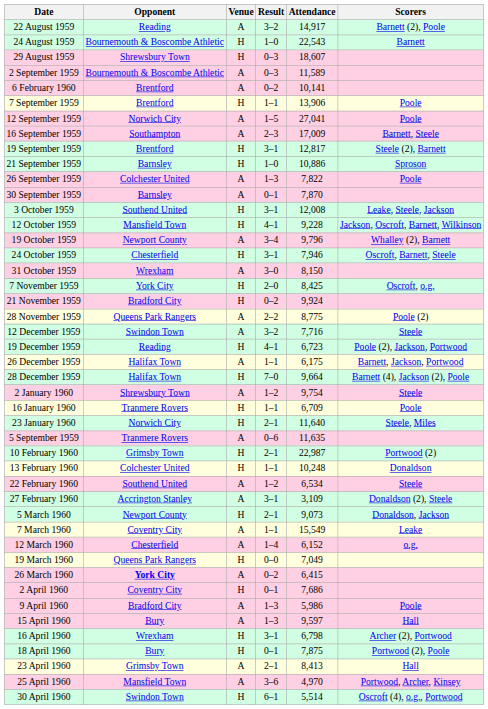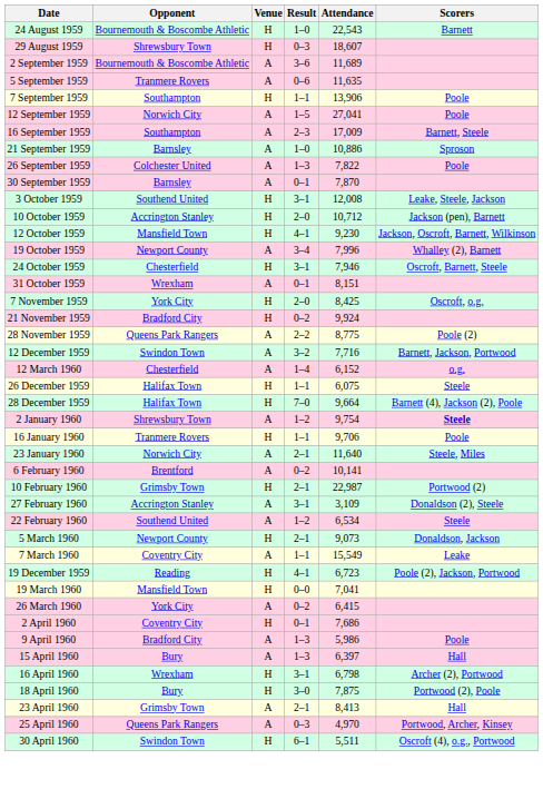- row: 22 August 1959 | Reading | A | 3–2 | 14,917 | Barnett (2), Poole
2 September 1959 | Result: 0–3 -> 3–6
2 September 1959 | Attendance: 11,589 -> 11,689
rows swapped: 5 September 1959 <-> 6 February 1960
7 September 1959 | Opponent: Brentford -> Southampton
- row: 19 September 1959 | Brentford | H | 3–1 | 12,817 | Steele (2), Barnett
21 September 1959 | Venue: H -> A
+ row: 10 October 1959 | Accrington Stanley | H | 2–0 | 10,712 | Jackson (pen), Barnett
12 October 1959 | Attendance: 9,228 -> 9,230
19 October 1959 | Attendance: 9,796 -> 7,996
31 October 1959 | Result: 3–0 -> 0–1
31 October 1959 | Attendance: 8,150 -> 8,151
12 December 1959 | Scorers: Steele -> Barnett, Jackson, Portwood
rows swapped: 19 December 1959 <-> 12 March 1960
26 December 1959 | Venue: A -> H
26 December 1959 | Attendance: 6,175 -> 6,075
26 December 1959 | Scorers: Barnett, Jackson, Portwood -> Steele
2 January 1960 | Scorers: normal -> bold
16 January 1960 | Attendance: 6,709 -> 9,706
23 January 1960 | Venue: H -> A
- row: 13 February 1960 | Colchester United | H | 1–1 | 10,248 | Donaldson
rows swapped: 22 February 1960 <-> 27 February 1960
19 March 1960 | Opponent: Queens Park Rangers -> Mansfield Town
19 March 1960 | Attendance: 7,049 -> 7,041
26 March 1960 | Opponent: bold -> normal
15 April 1960 | Attendance: 9,597 -> 6,397
18 April 1960 | Result: 0–1 -> 3–0
25 April 1960 | Opponent: Mansfield Town -> Queens Park Rangers
25 April 1960 | Result: 3–6 -> 0–3
30 April 1960 | Attendance: 5,514 -> 5,511
